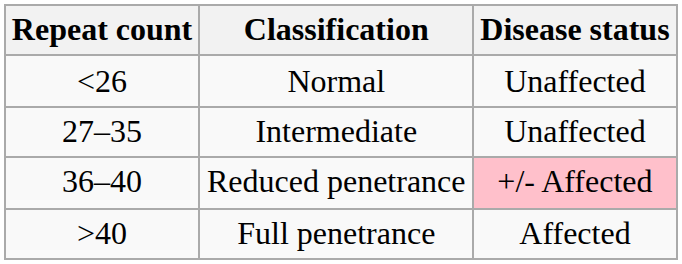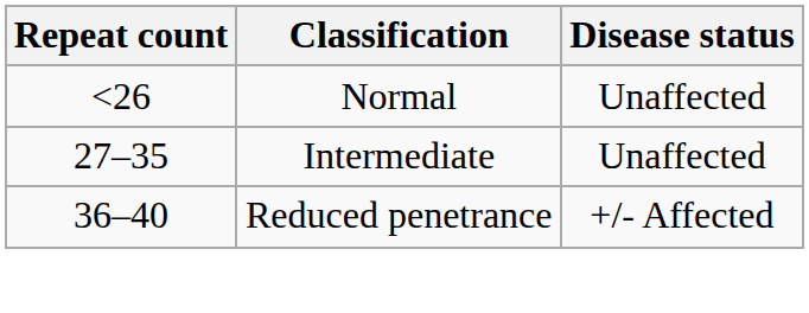Reduced penetrance | Disease status: pink background -> no background
- row: >40 | Full penetrance | Affected
